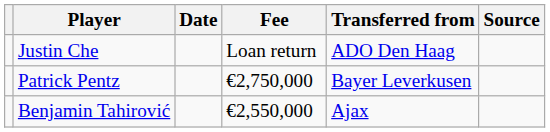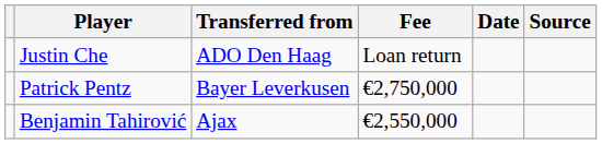columns swapped: Transferred from <-> Date
